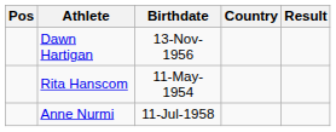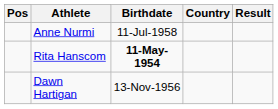rows swapped: Dawn Hartigan <-> Anne Nurmi
Rita Hanscom | Birthdate: normal -> bold
